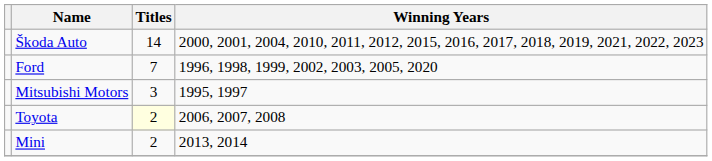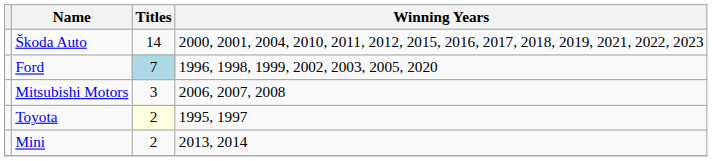Ford | Titles: no background -> lightblue background
Mitsubishi Motors | Winning Years: 1995, 1997 -> 2006, 2007, 2008
Toyota | Winning Years: 2006, 2007, 2008 -> 1995, 1997
